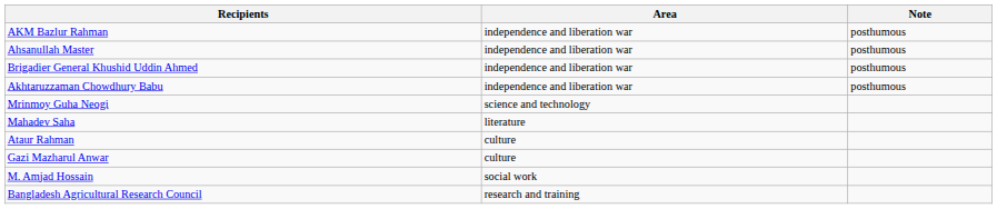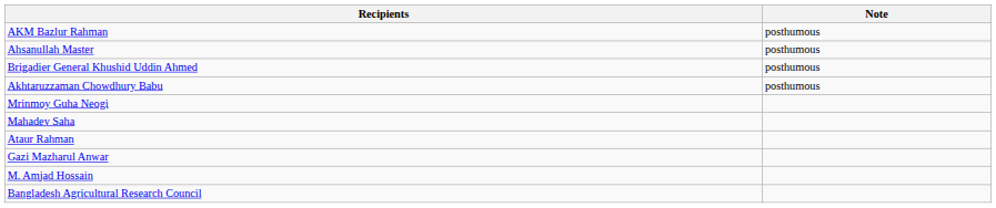- column: Area | independence and liberation war | independence and liberation war | independence and liberation war | independence and liberation war | science and technology | literature | culture | culture | social work | research and training
